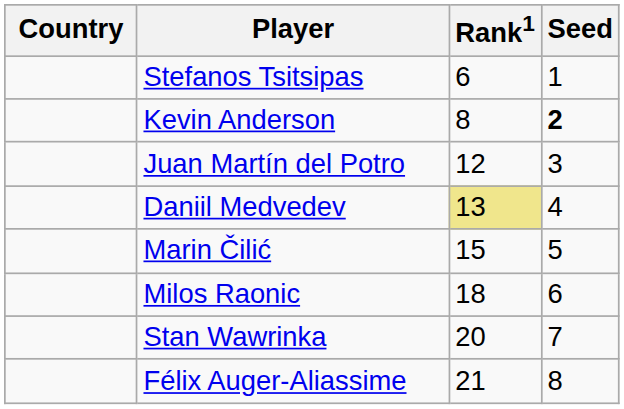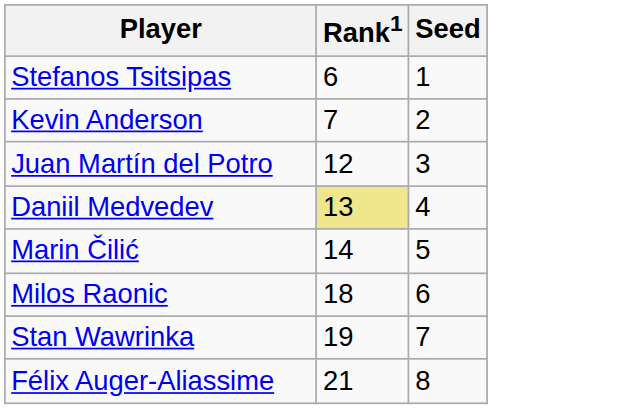- column: Country
Kevin Anderson | Rank1: 8 -> 7
Kevin Anderson | Seed: bold -> normal
Marin Čilić | Rank1: 15 -> 14
Stan Wawrinka | Rank1: 20 -> 19
